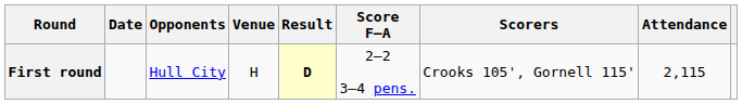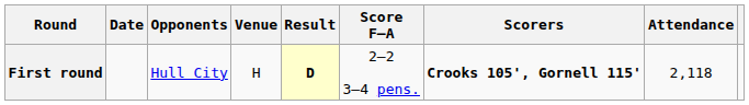First round | Scorers: normal -> bold
First round | Attendance: 2,115 -> 2,118
